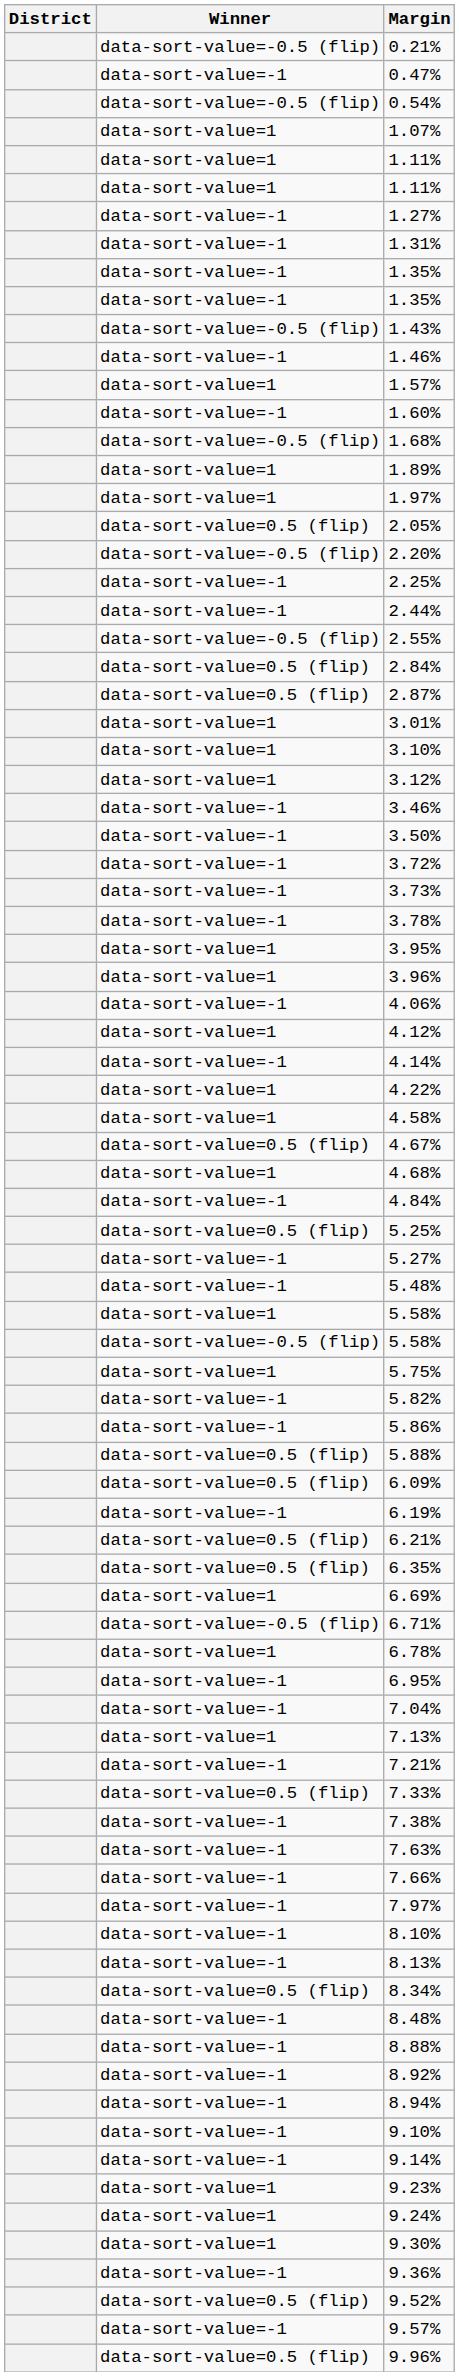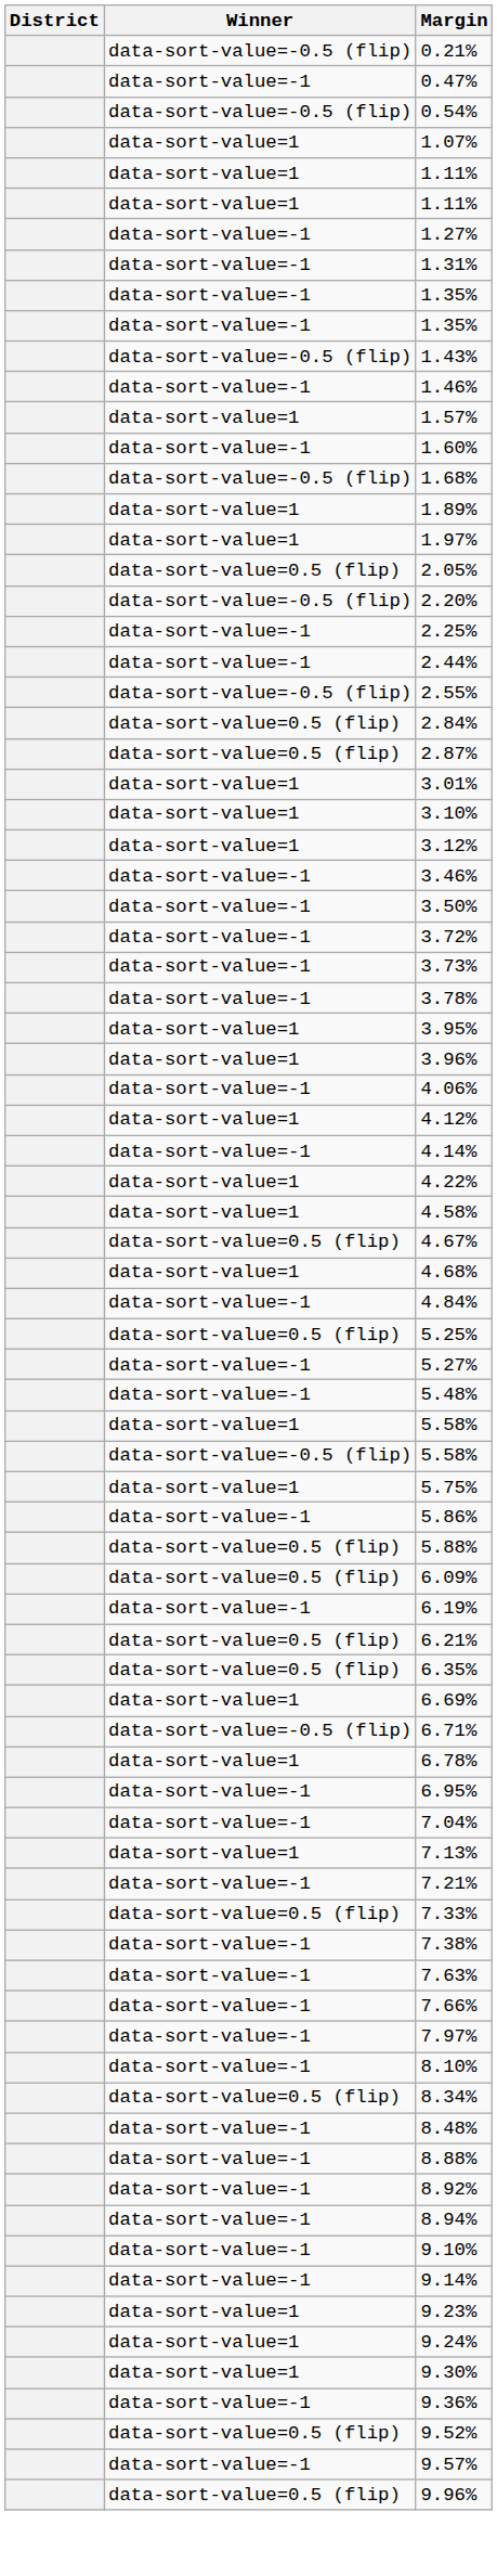- row: data-sort-value=-1 | 5.82%
- row: data-sort-value=-1 | 8.13%
